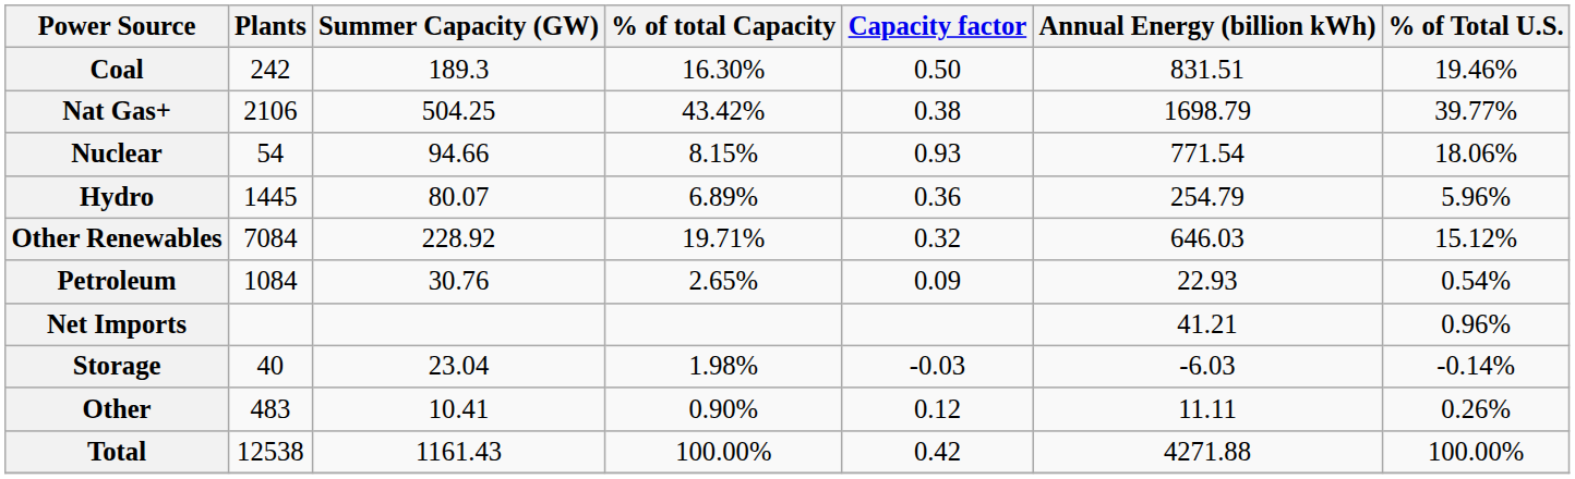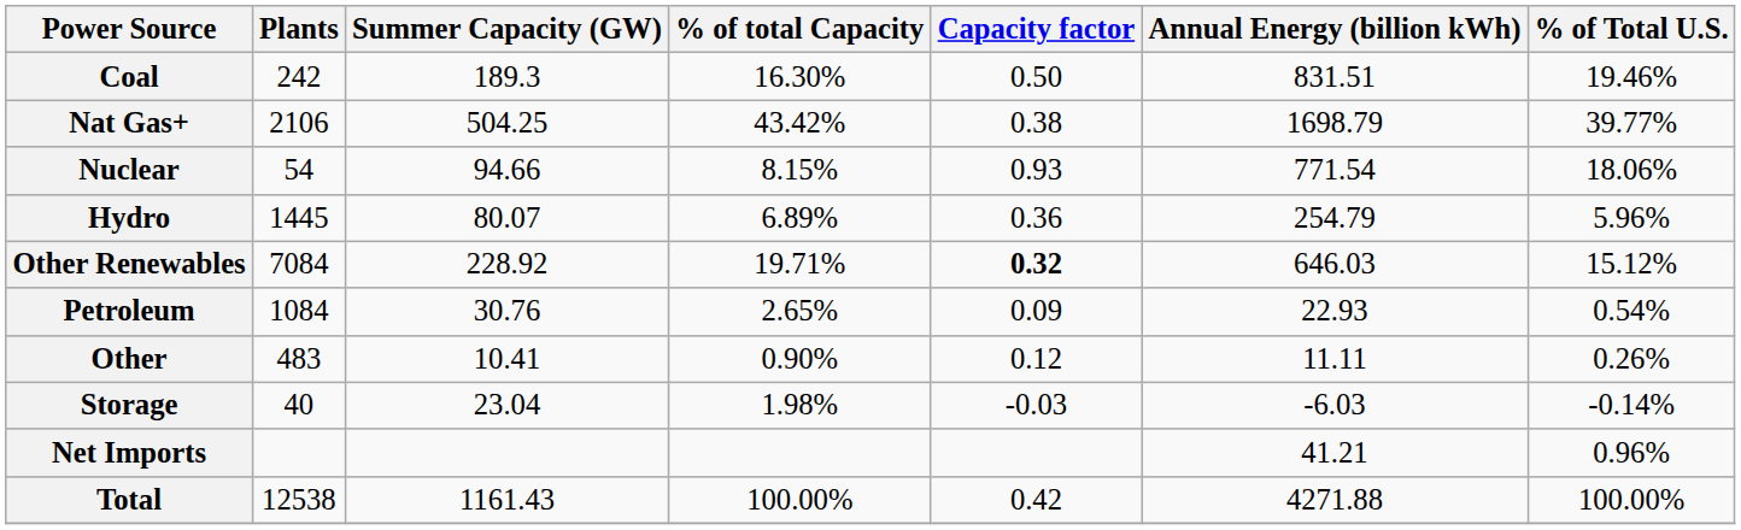Other Renewables | Capacity factor: normal -> bold
rows swapped: Other <-> Net Imports
